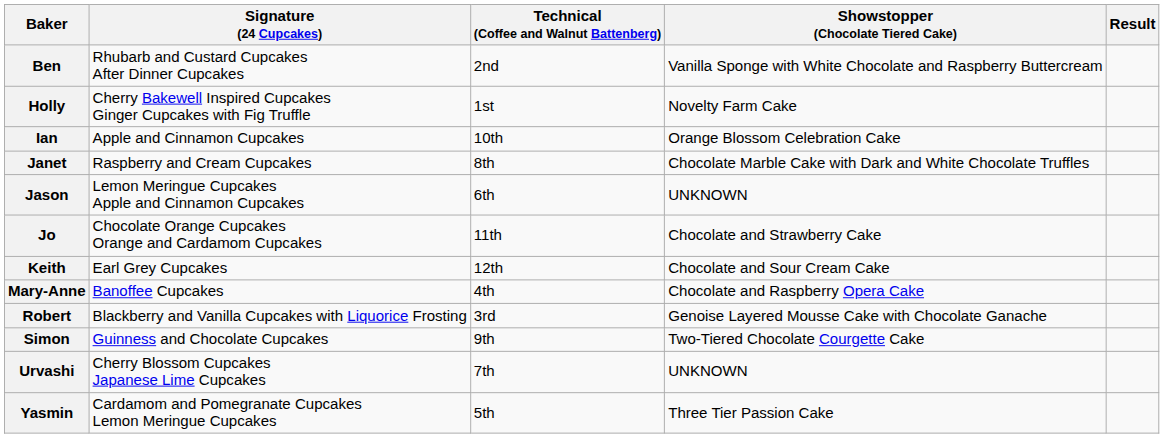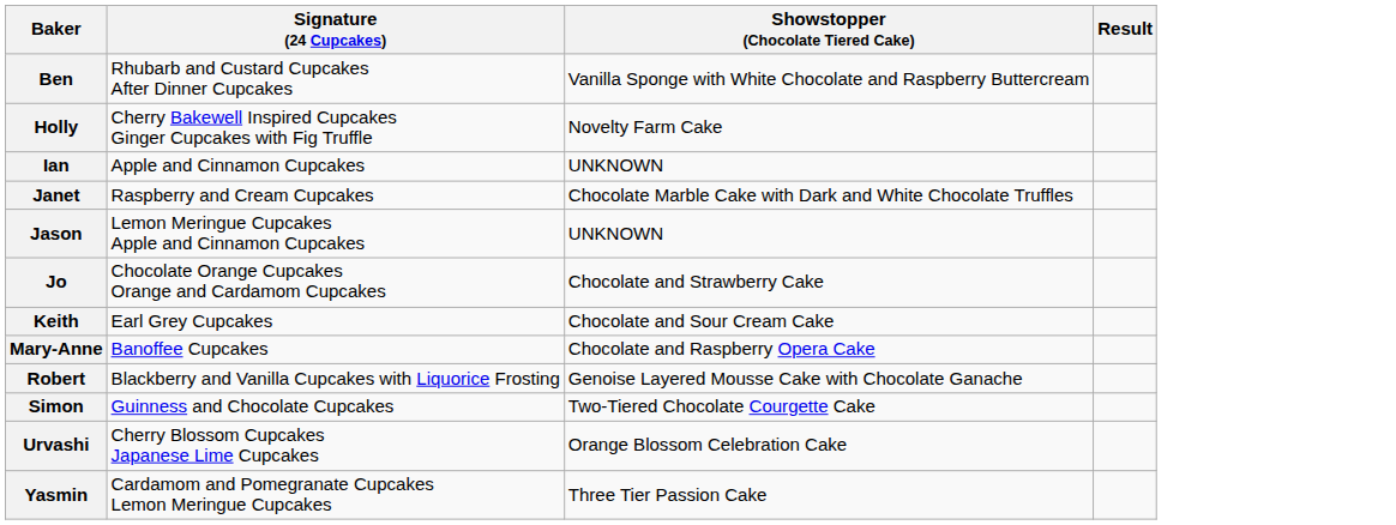- column: Technical (Coffee and Walnut Battenberg) | 2nd | 1st | 10th | 8th | 6th | 11th | 12th | 4th | 3rd | 9th | 7th | 5th
Ian | Showstopper (Chocolate Tiered Cake): Orange Blossom Celebration Cake -> UNKNOWN
Urvashi | Showstopper (Chocolate Tiered Cake): UNKNOWN -> Orange Blossom Celebration Cake
